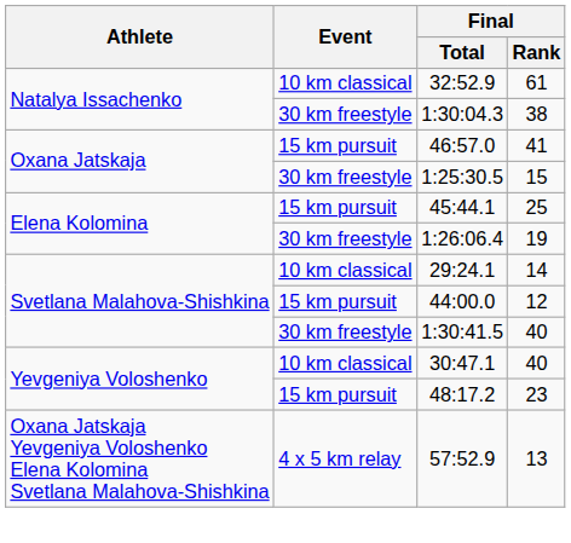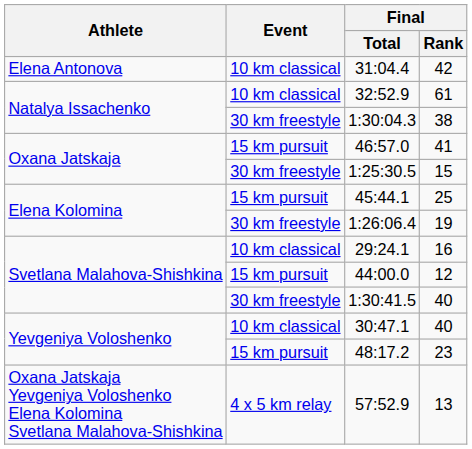+ row: Elena Antonova | 10 km classical | 31:04.4 | 42
29:24.1 | Final / Rank: 14 -> 16
